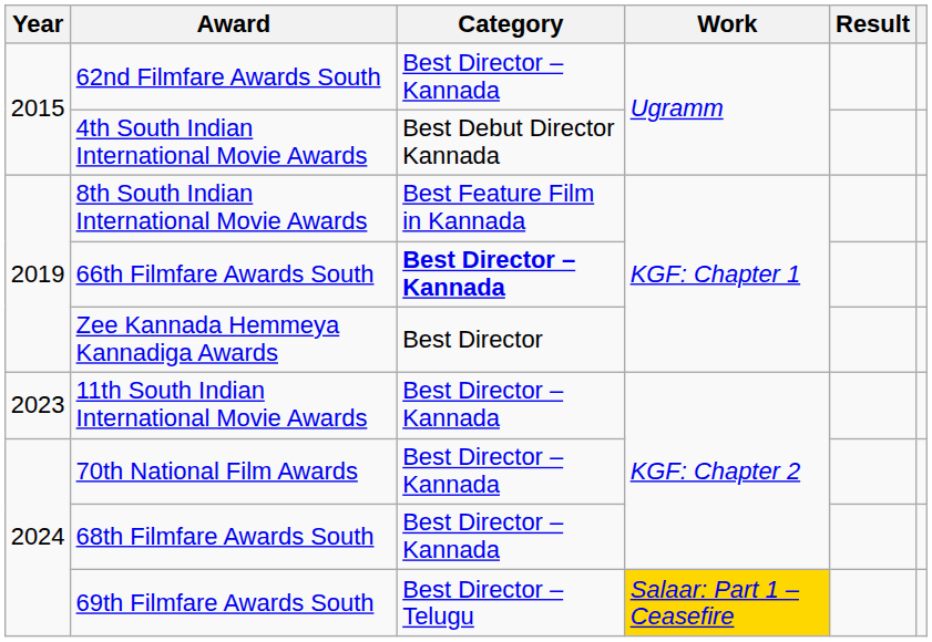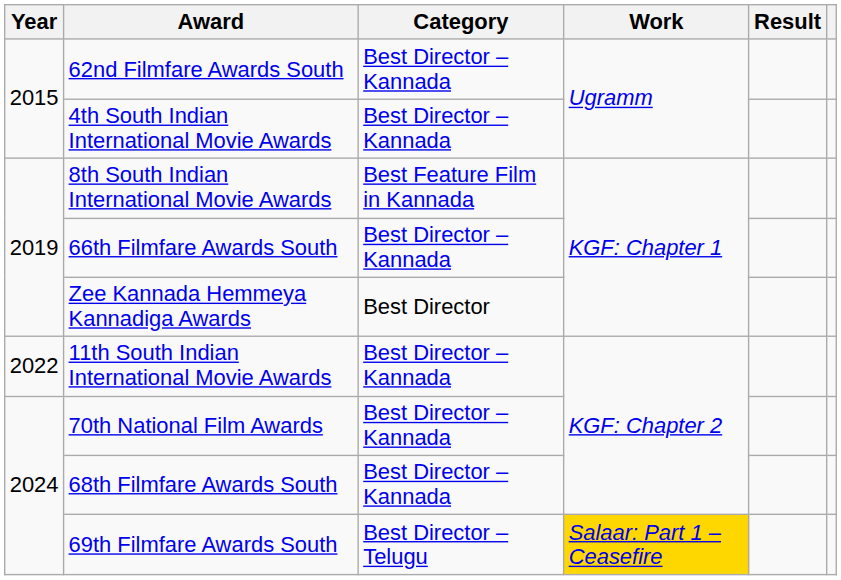4th South Indian International Movie Awards | Category: Best Debut Director Kannada -> Best Director – Kannada
66th Filmfare Awards South | Category: bold -> normal
11th South Indian International Movie Awards | Year: 2023 -> 2022
